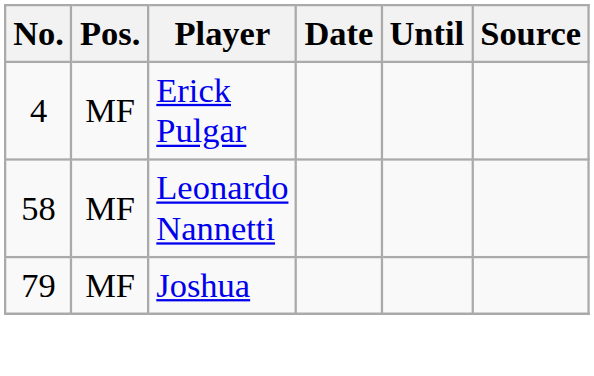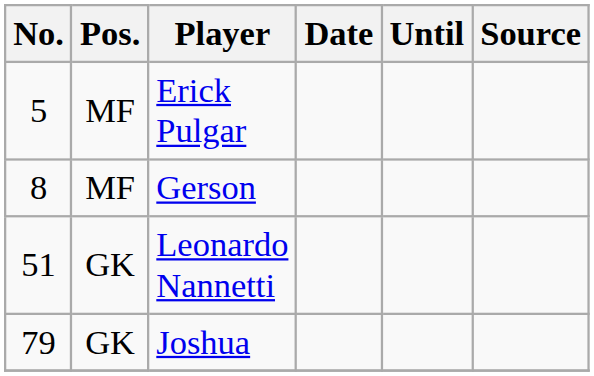Erick Pulgar | No.: 4 -> 5
+ row: 8 | MF | Gerson
Leonardo Nannetti | No.: 58 -> 51
Leonardo Nannetti | Pos.: MF -> GK
Joshua | Pos.: MF -> GK
